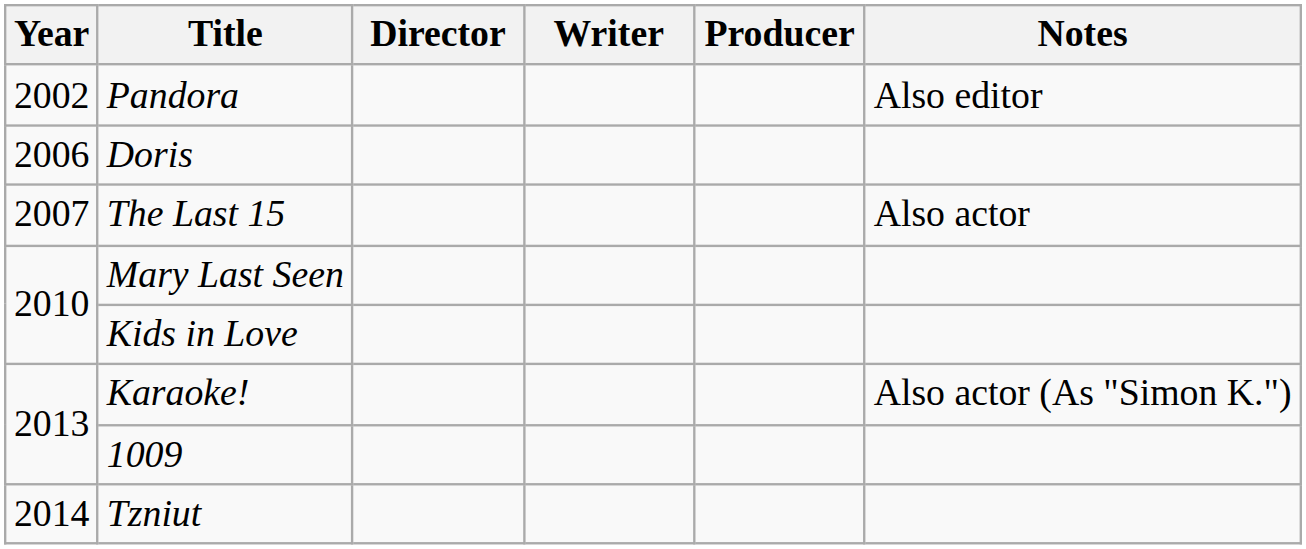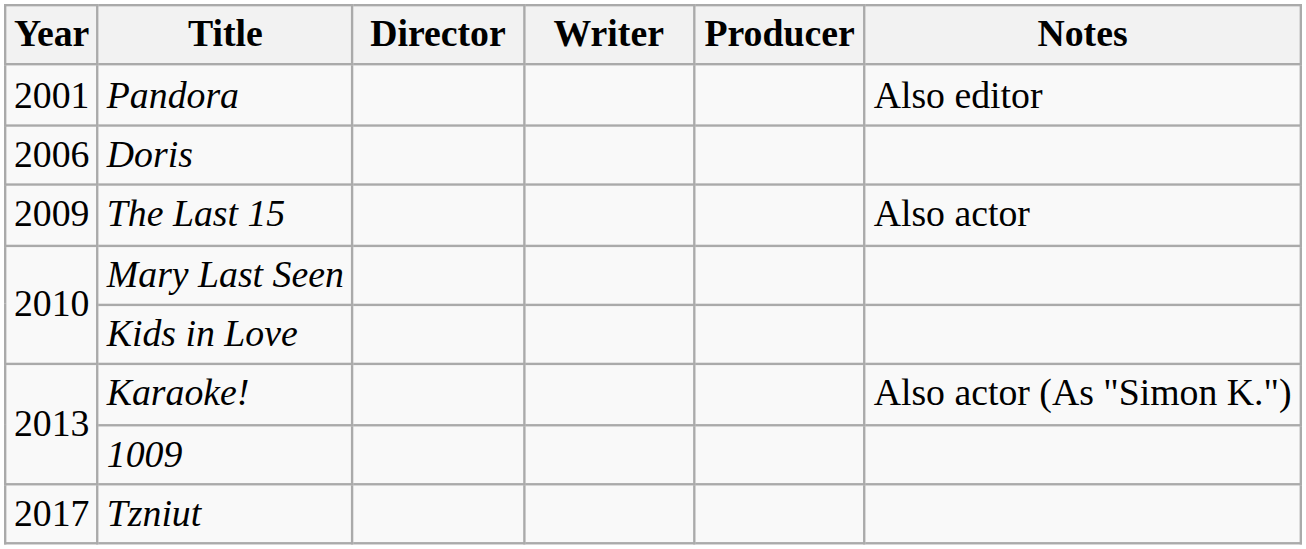Pandora | Year: 2002 -> 2001
The Last 15 | Year: 2007 -> 2009
Tzniut | Year: 2014 -> 2017
